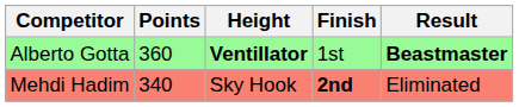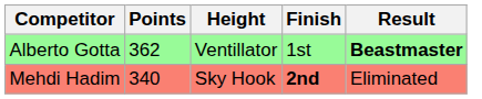Alberto Gotta | Points: 360 -> 362
Alberto Gotta | Height: bold -> normal
